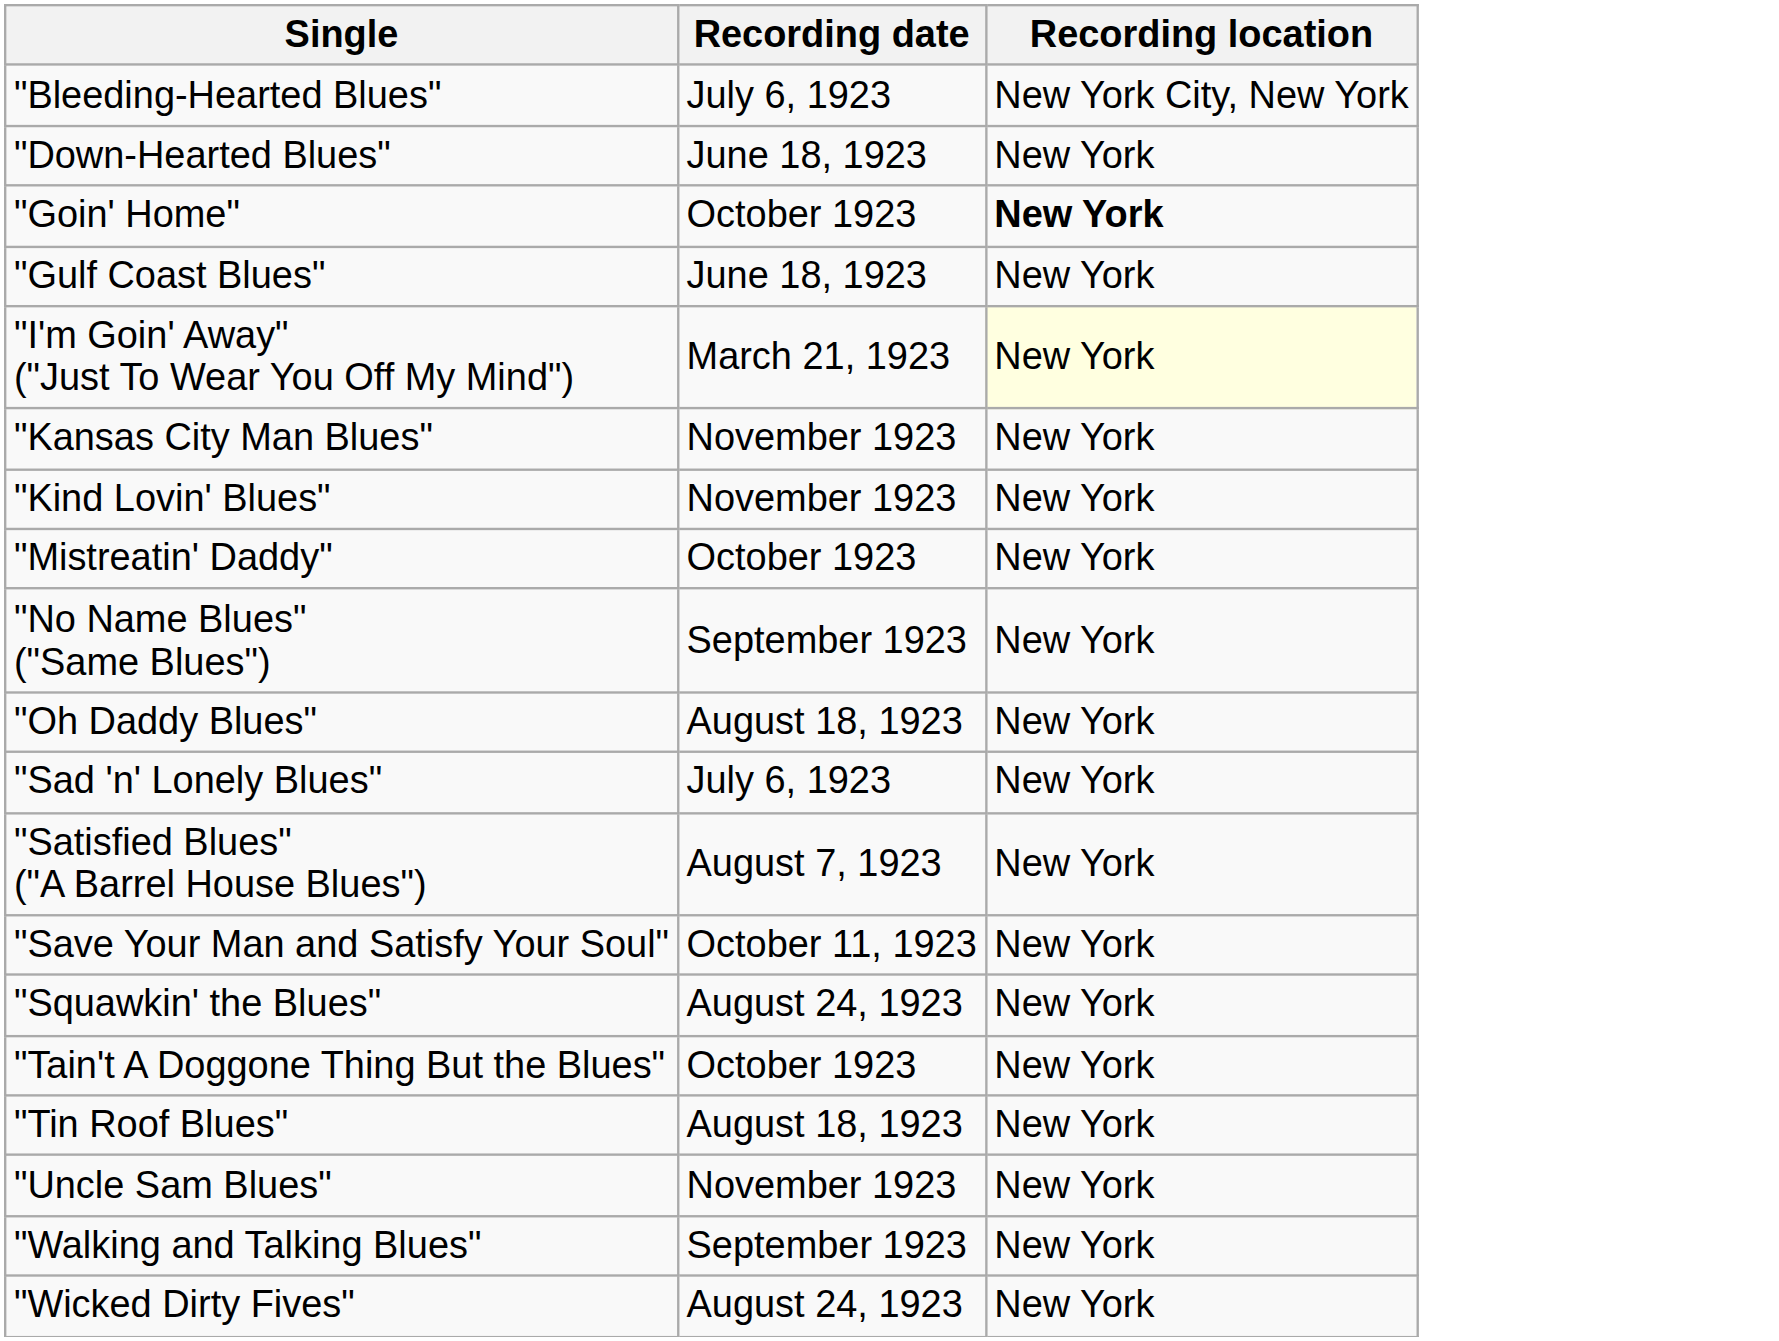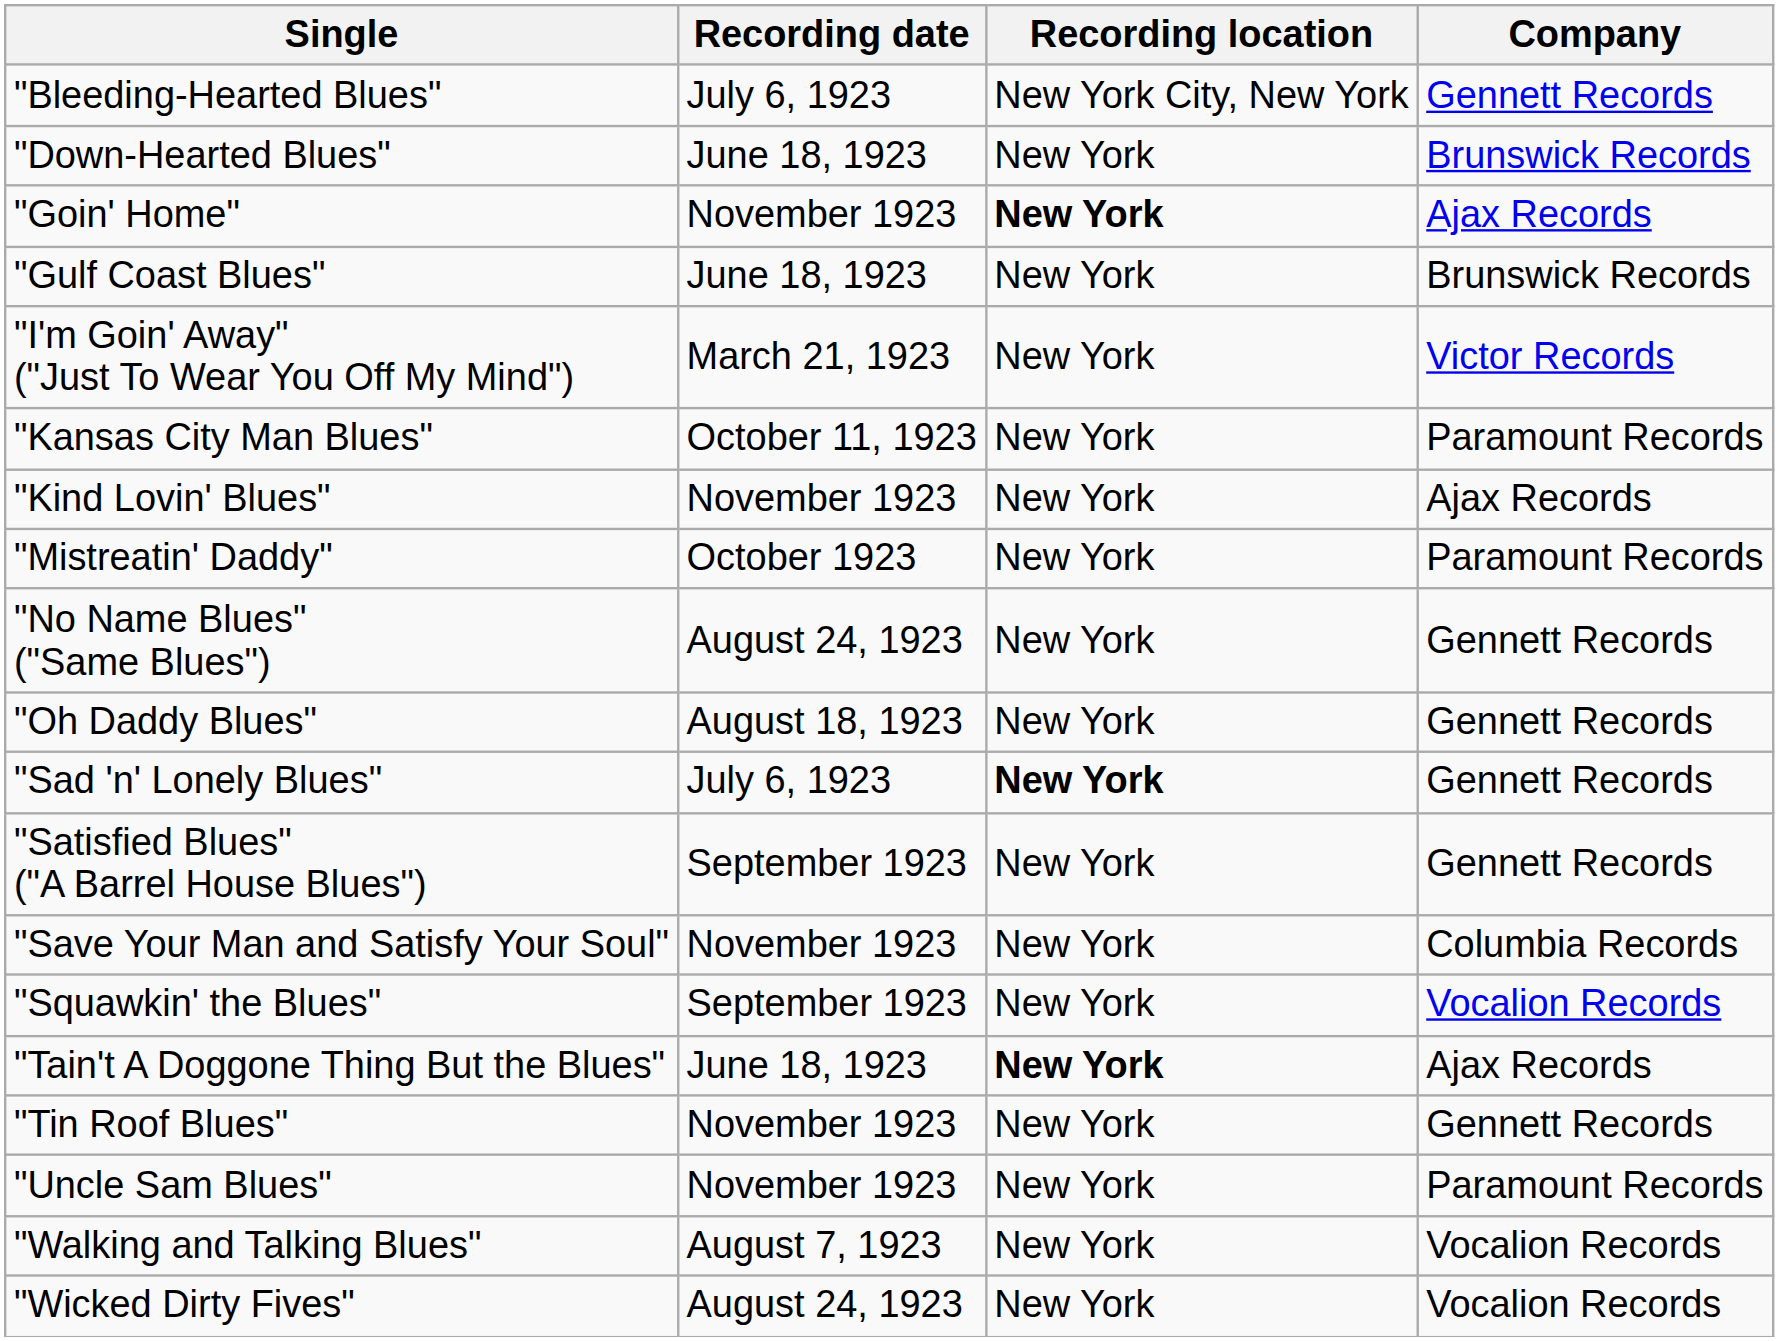+ column: Company | Gennett Records | Brunswick Records | Ajax Records | Brunswick Records | Victor Records | Paramount Records | Ajax Records | Paramount Records | Gennett Records | Gennett Records | Gennett Records | Gennett Records | Columbia Records | Vocalion Records | Ajax Records | Gennett Records | Paramount Records | Vocalion Records | Vocalion Records
"Goin' Home" | Recording date: October 1923 -> November 1923
"I'm Goin' Away" ("Just To Wear You Off My Mind") | Recording location: lightyellow background -> no background
"Kansas City Man Blues" | Recording date: November 1923 -> October 11, 1923
"No Name Blues" ("Same Blues") | Recording date: September 1923 -> August 24, 1923
"Sad 'n' Lonely Blues" | Recording location: normal -> bold
"Satisfied Blues" ("A Barrel House Blues") | Recording date: August 7, 1923 -> September 1923
"Save Your Man and Satisfy Your Soul" | Recording date: October 11, 1923 -> November 1923
"Squawkin' the Blues" | Recording date: August 24, 1923 -> September 1923
"Tain't A Doggone Thing But the Blues" | Recording date: October 1923 -> June 18, 1923
"Tain't A Doggone Thing But the Blues" | Recording location: normal -> bold
"Tin Roof Blues" | Recording date: August 18, 1923 -> November 1923
"Walking and Talking Blues" | Recording date: September 1923 -> August 7, 1923
